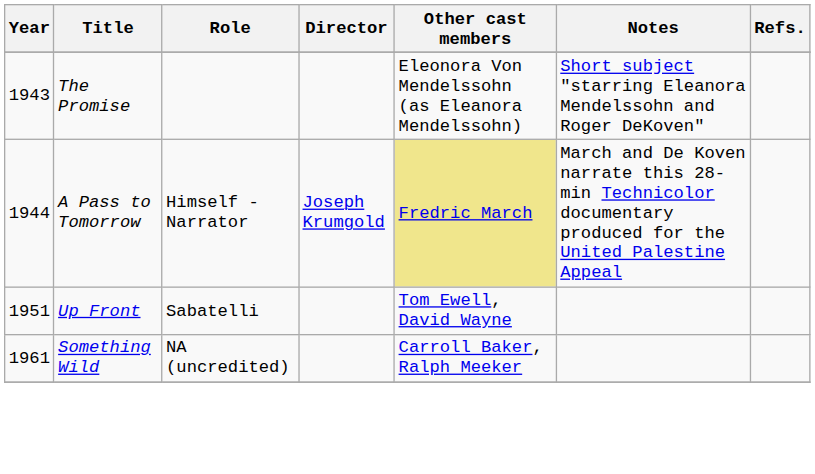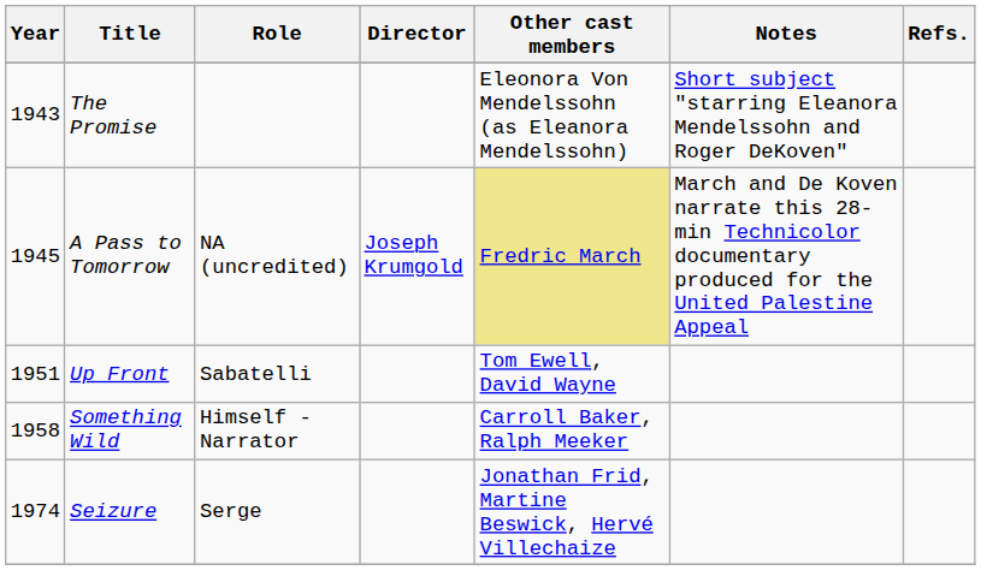A Pass to Tomorrow | Year: 1944 -> 1945
A Pass to Tomorrow | Role: Himself - Narrator -> NA (uncredited)
Something Wild | Year: 1961 -> 1958
Something Wild | Role: NA (uncredited) -> Himself - Narrator
+ row: 1974 | Seizure | Serge | Jonathan Frid, Martine Beswick, Hervé Villechaize
